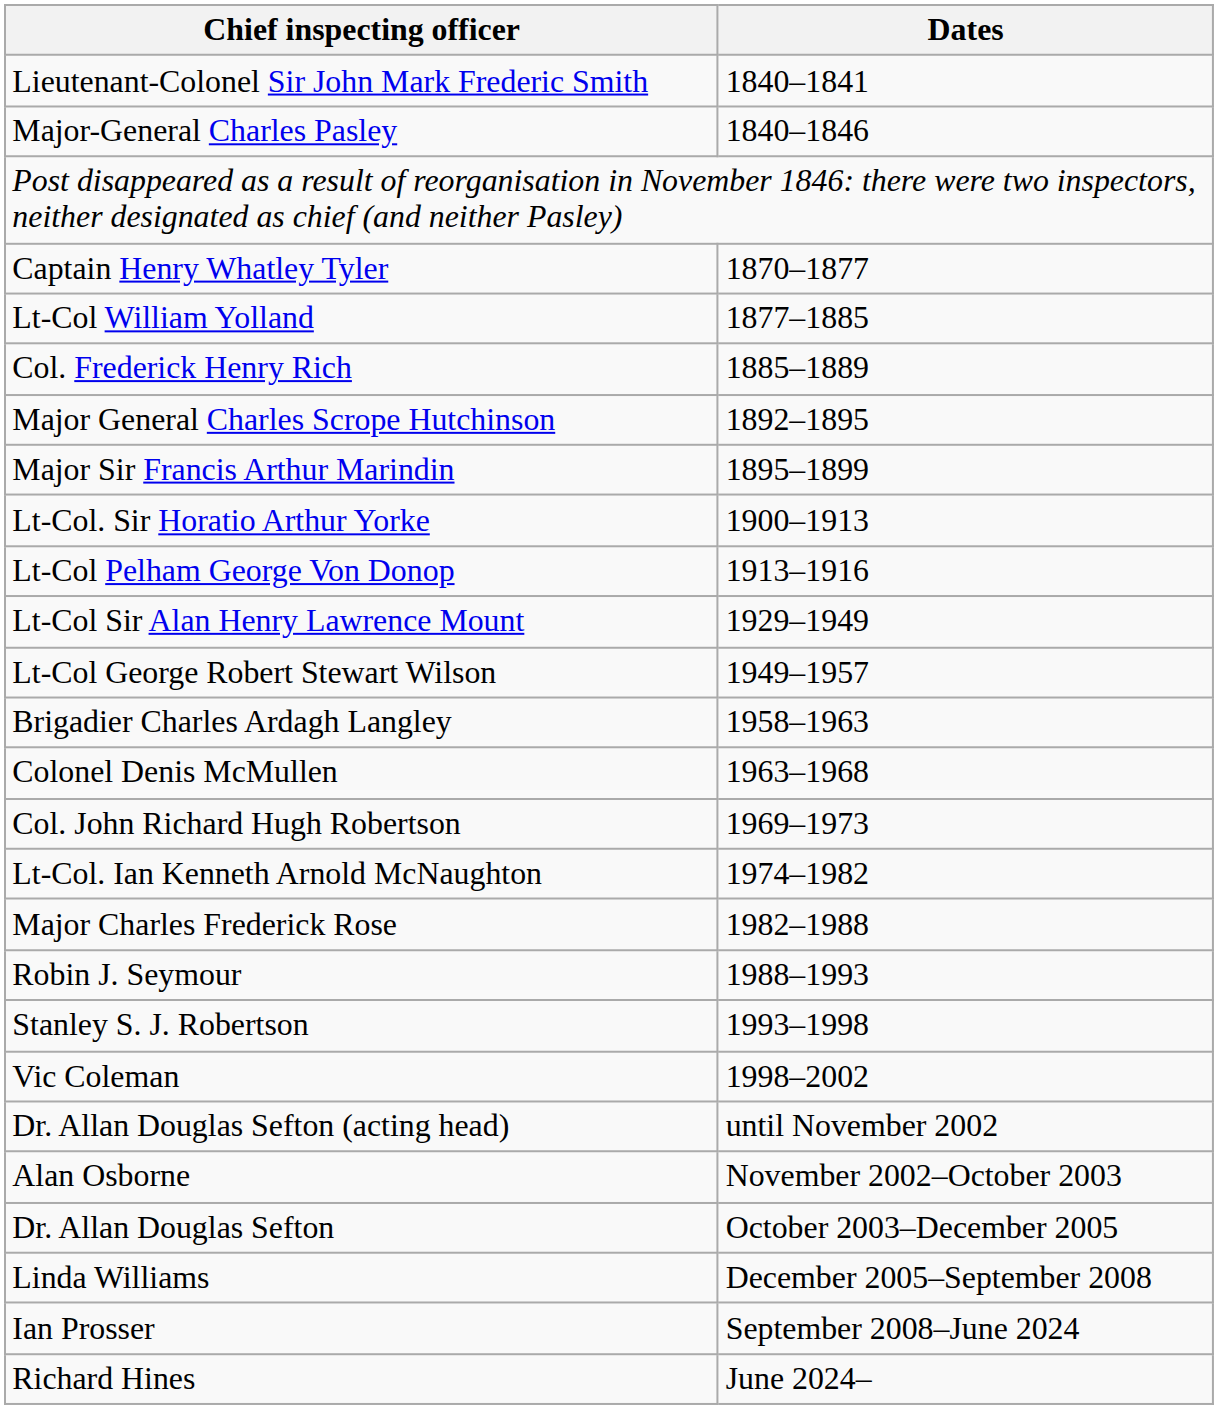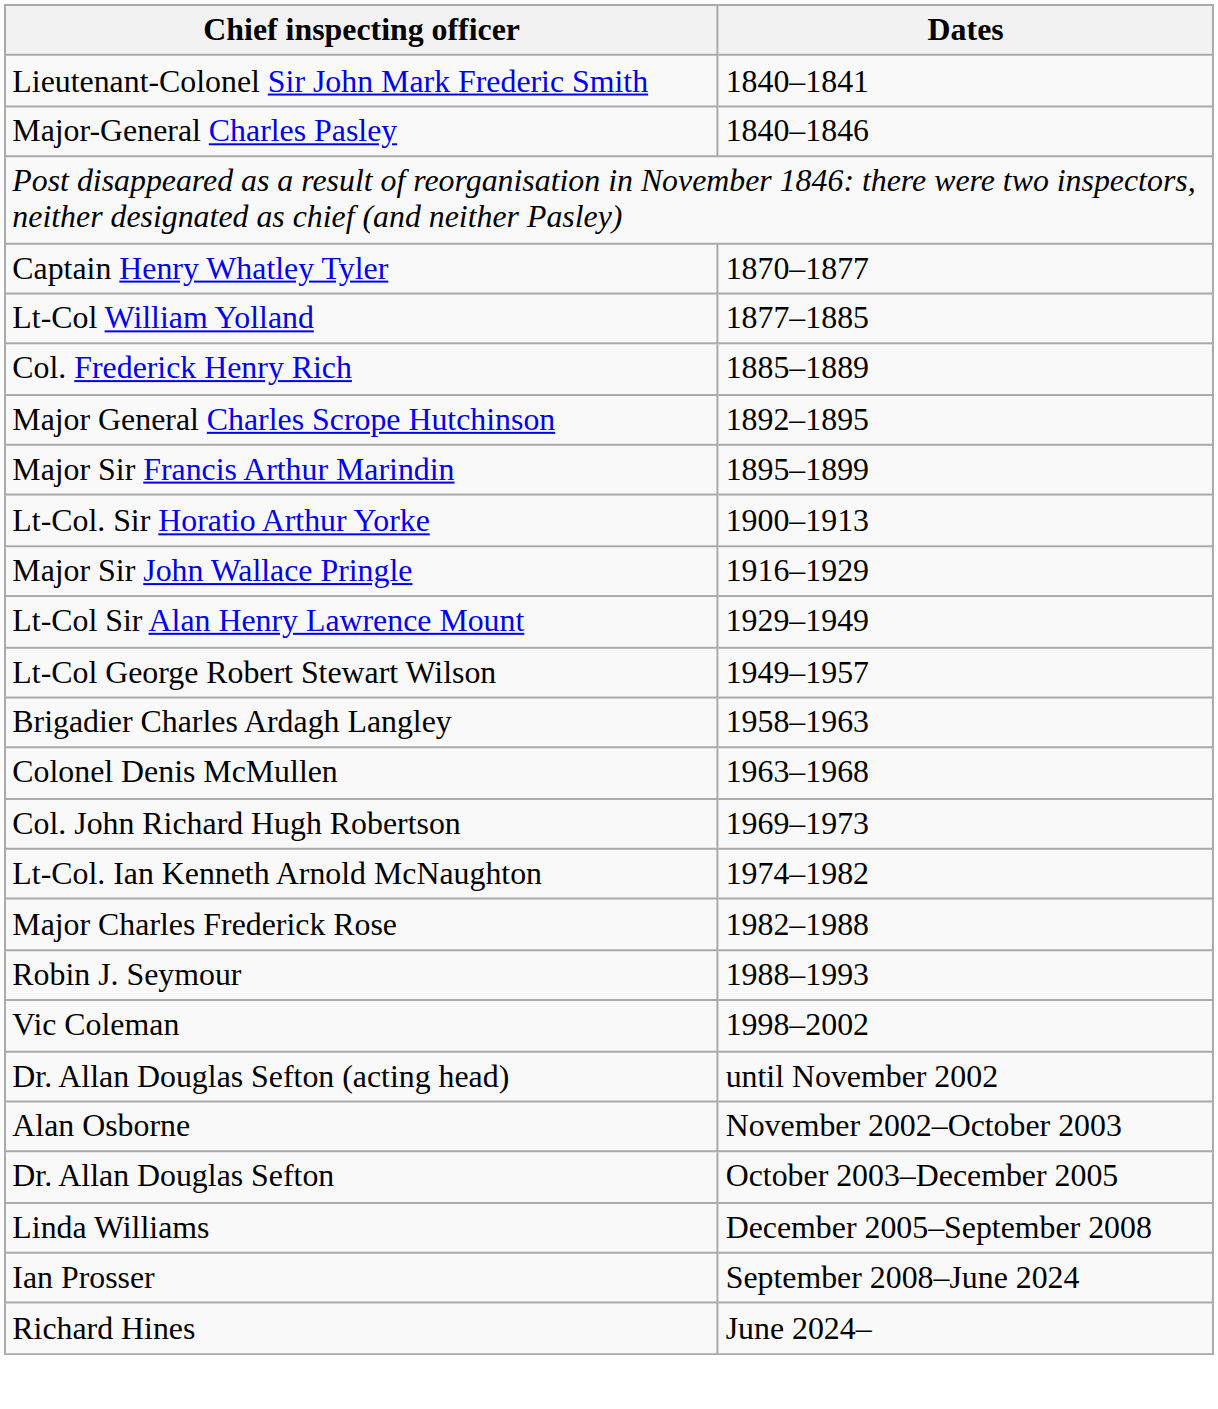- row: Lt-Col Pelham George Von Donop | 1913–1916
+ row: Major Sir John Wallace Pringle | 1916–1929
- row: Stanley S. J. Robertson | 1993–1998
